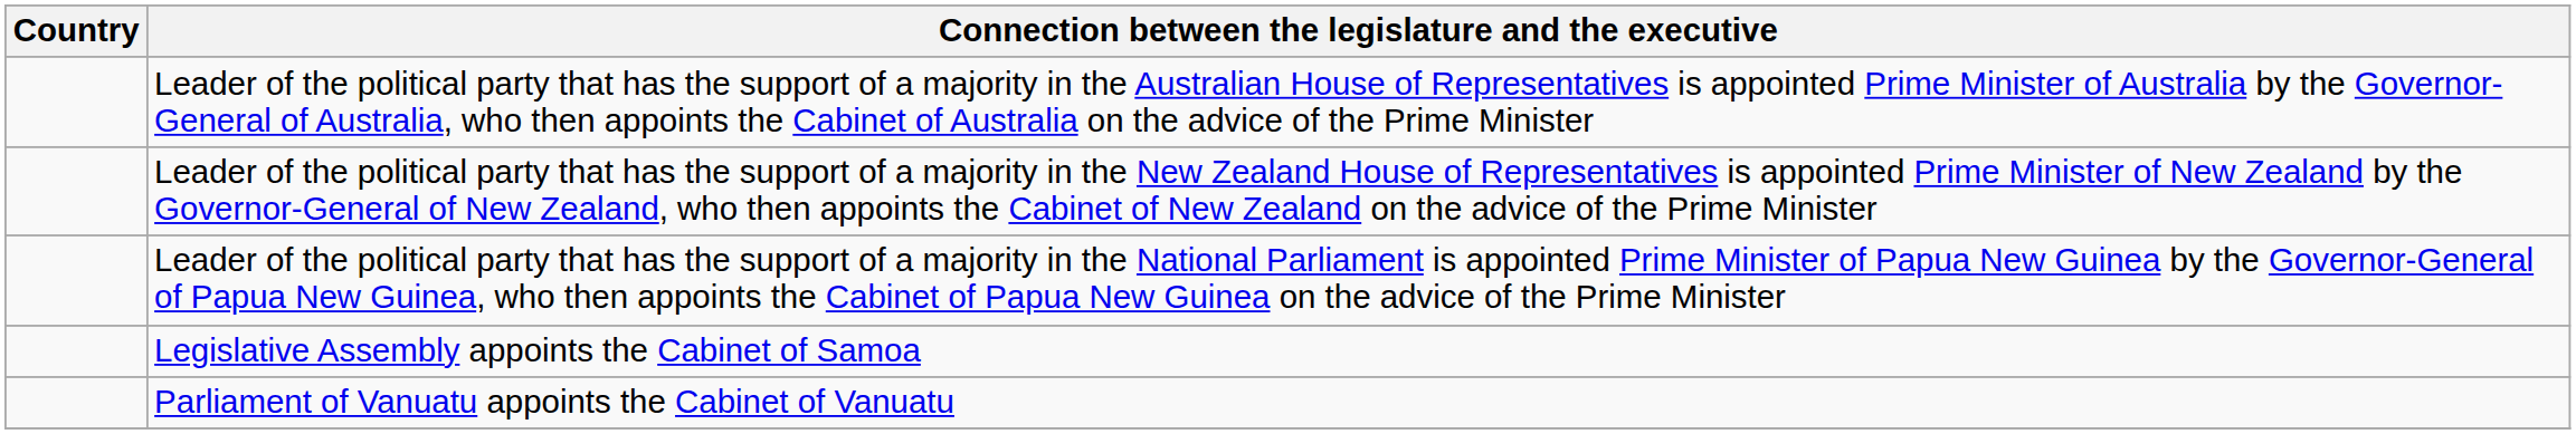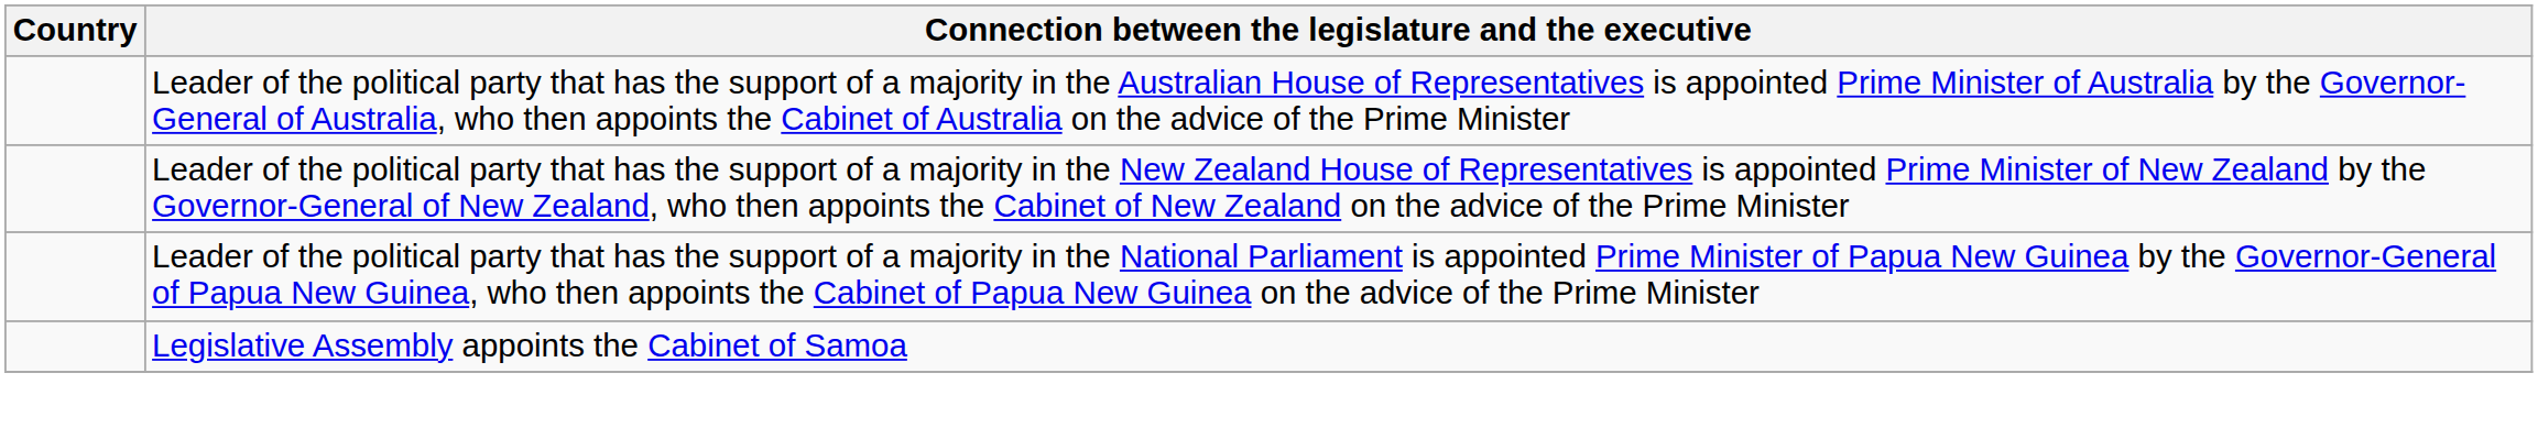- row: Parliament of Vanuatu appoints the Cabinet of Vanuatu
